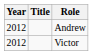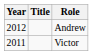Victor | Year: 2012 -> 2011
